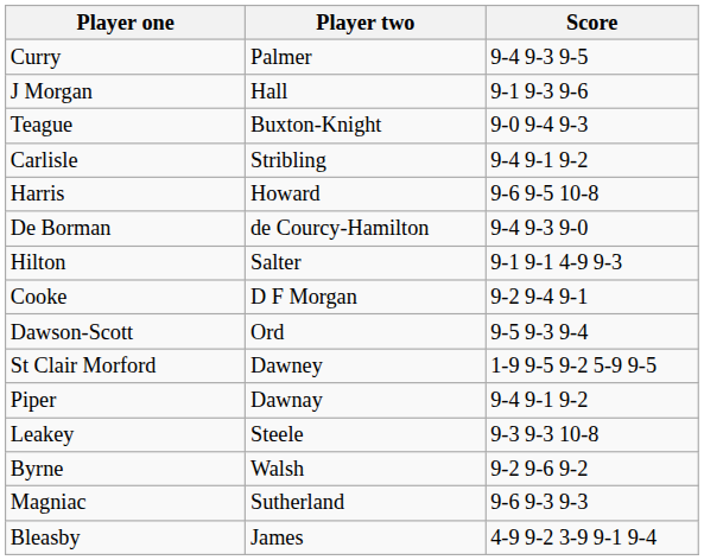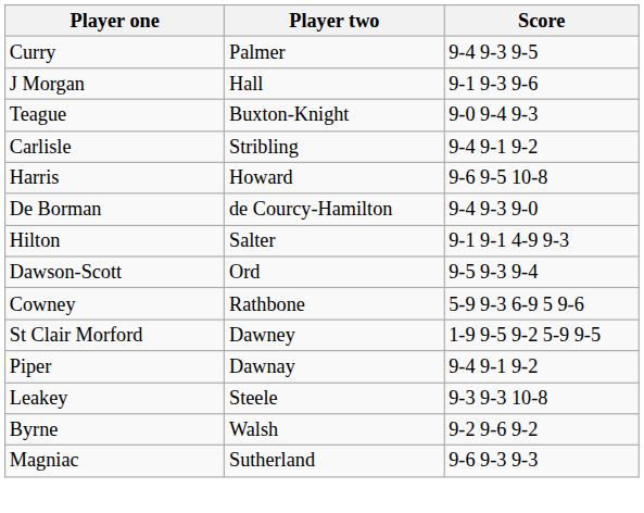- row: Cooke | D F Morgan | 9-2 9-4 9-1
+ row: Cowney | Rathbone | 5-9 9-3 6-9 5 9-6
- row: Bleasby | James | 4-9 9-2 3-9 9-1 9-4
